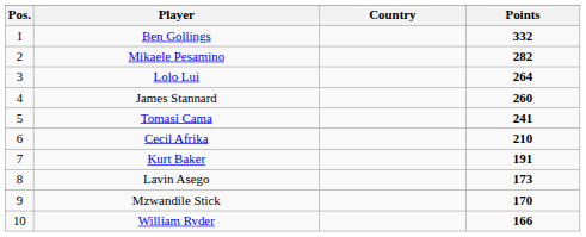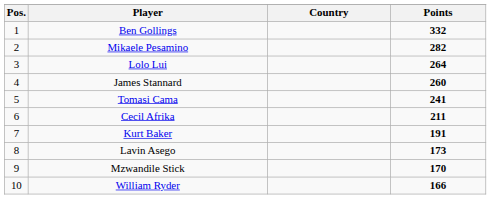Cecil Afrika | Points: 210 -> 211
